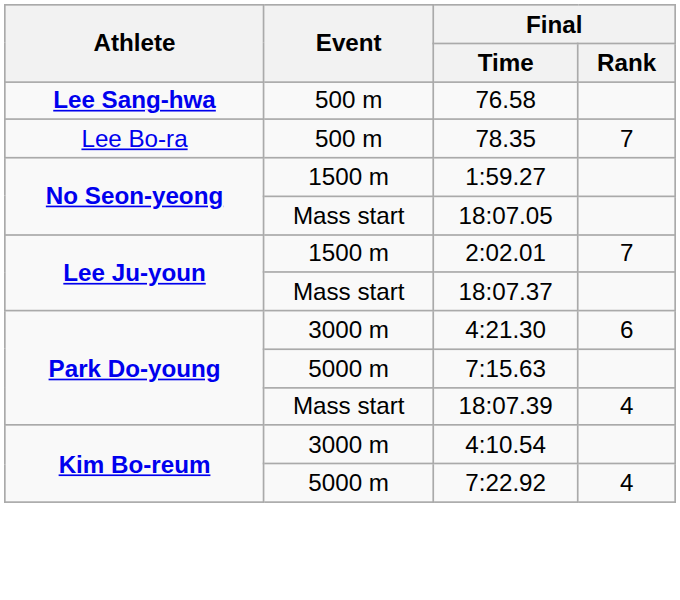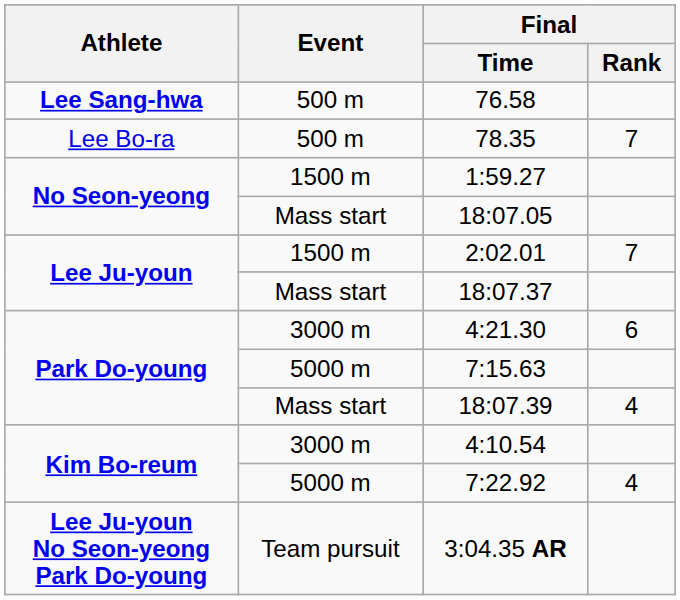+ row: Lee Ju-youn No Seon-yeong Park Do-young | Team pursuit | 3:04.35 AR
